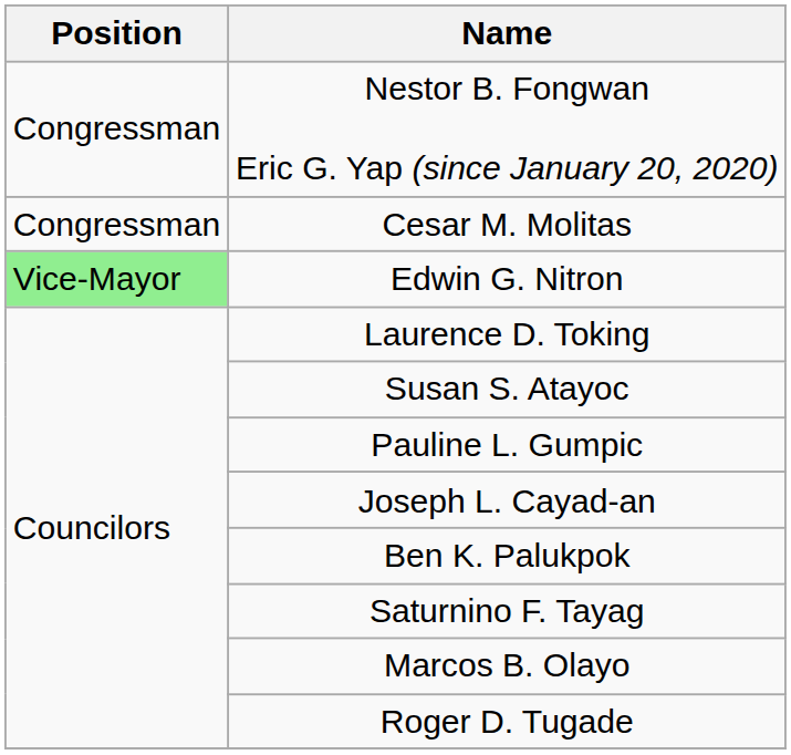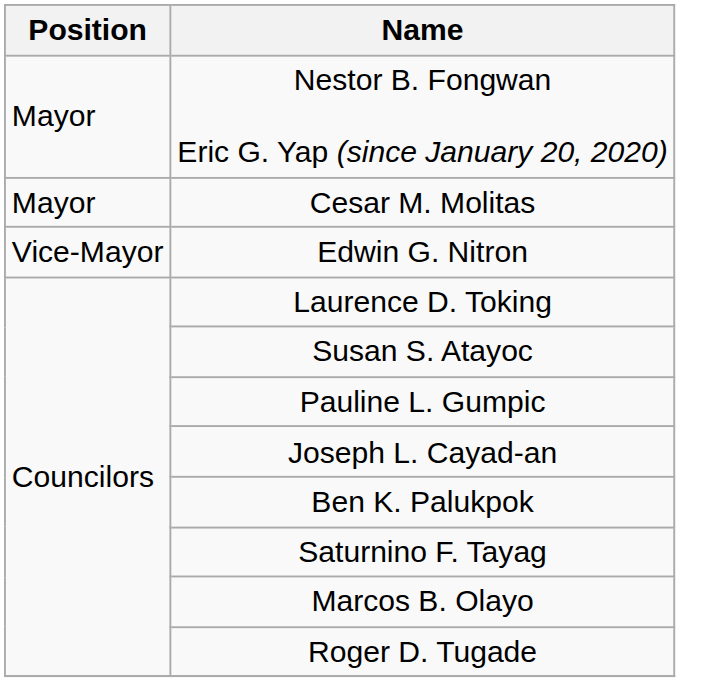Nestor B. Fongwan Eric G. Yap (since January 20, 2020) | Position: Congressman -> Mayor
Cesar M. Molitas | Position: Congressman -> Mayor
Edwin G. Nitron | Position: lightgreen background -> no background
